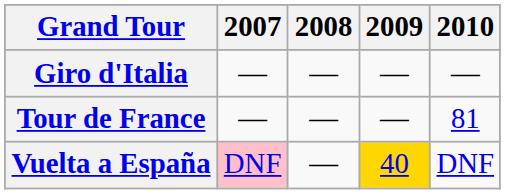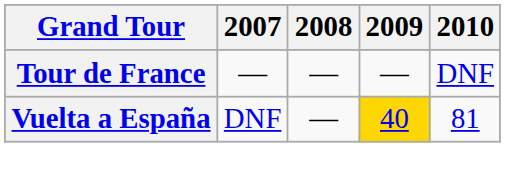- row: Giro d'Italia | — | — | — | —
Tour de France | 2010: 81 -> DNF
Vuelta a España | 2007: pink background -> no background
Vuelta a España | 2010: DNF -> 81
